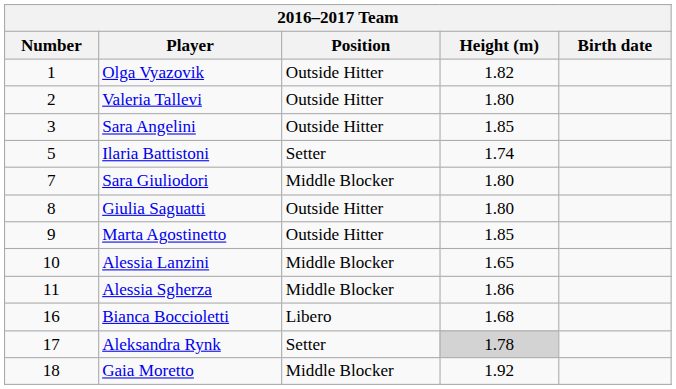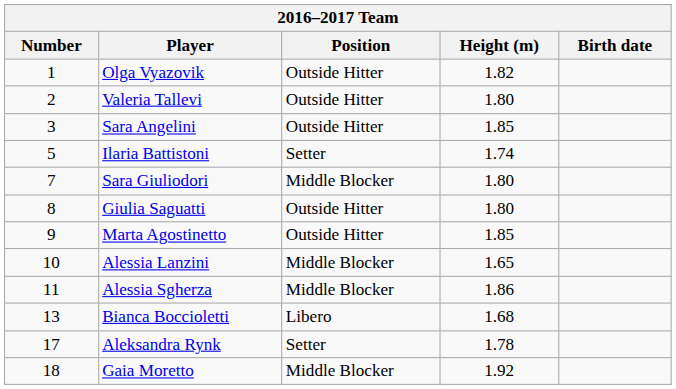Bianca Boccioletti | Number: 16 -> 13
Aleksandra Rynk | Height (m): lightgrey background -> no background
